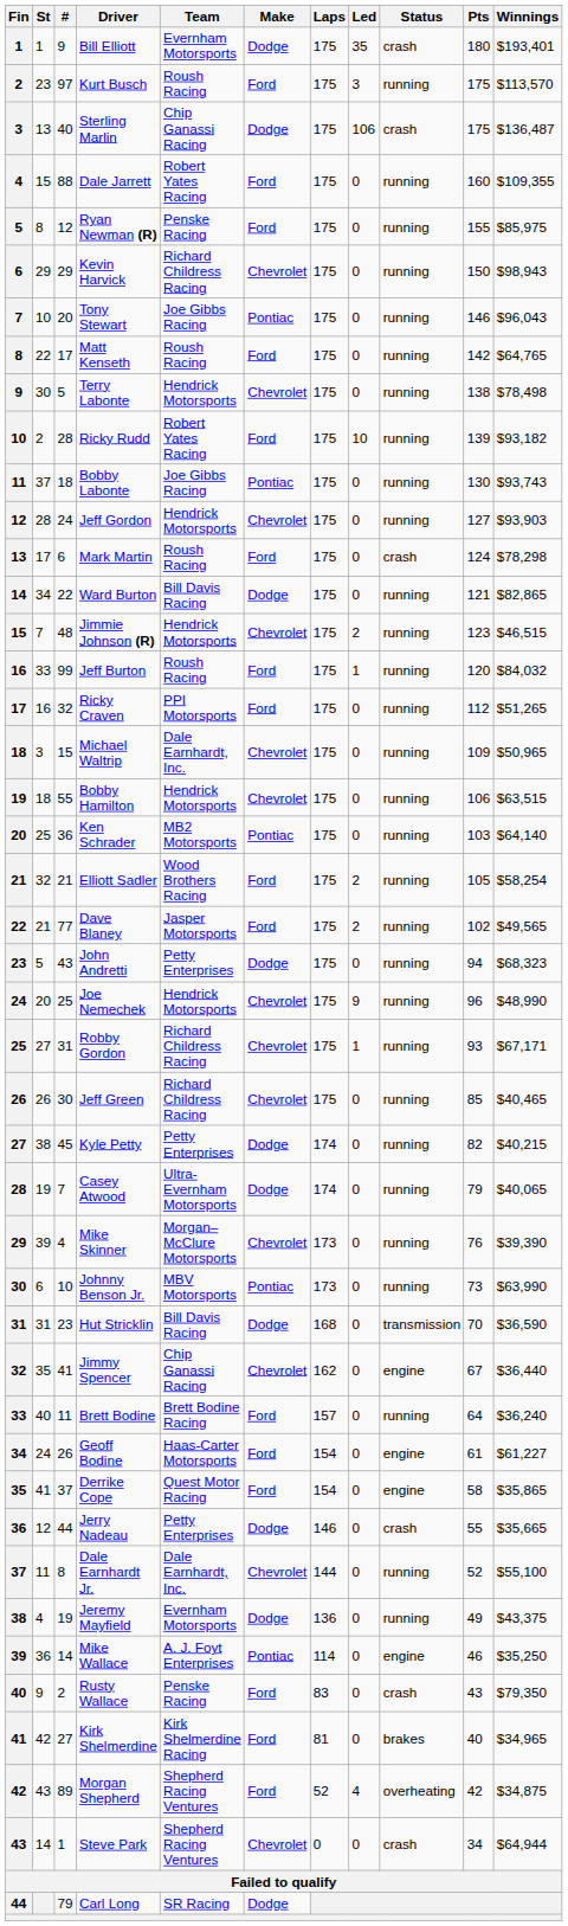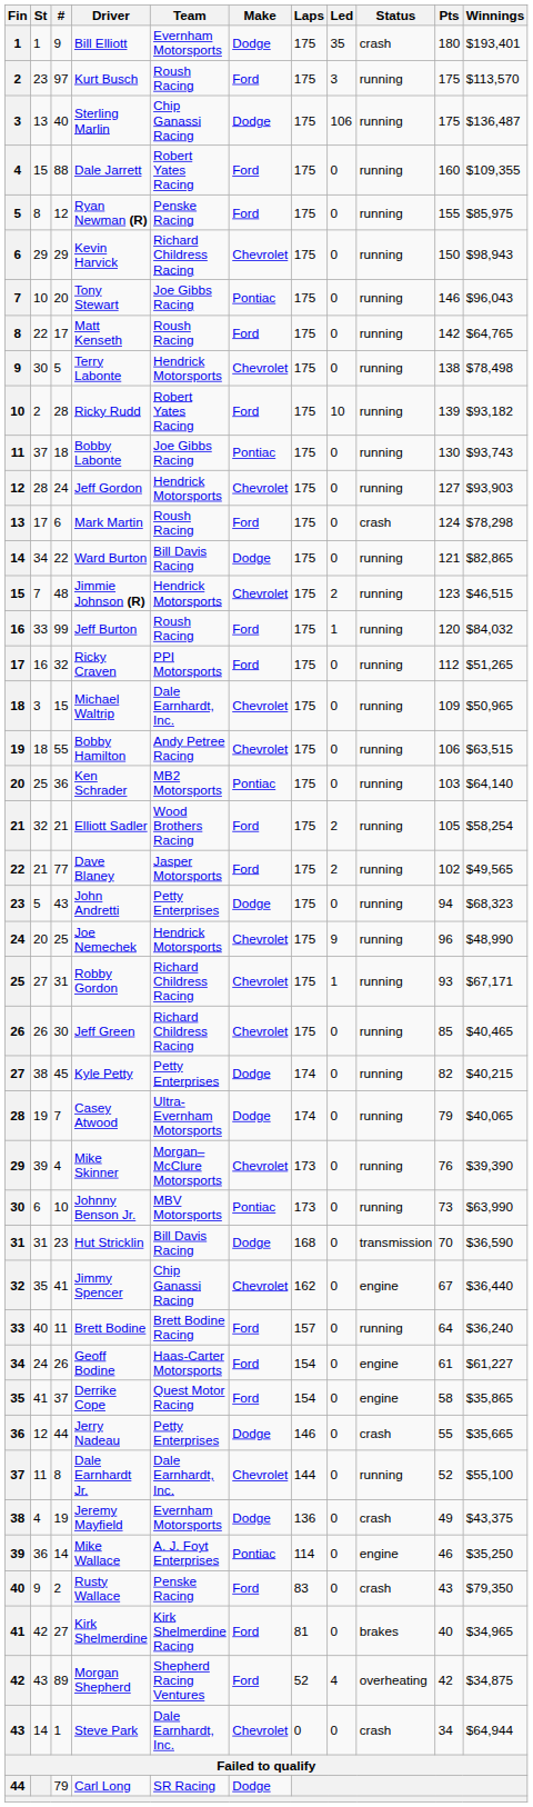Sterling Marlin | Status: crash -> running
Bobby Hamilton | Team: Hendrick Motorsports -> Andy Petree Racing
Jeremy Mayfield | Status: running -> crash
Steve Park | Team: Shepherd Racing Ventures -> Dale Earnhardt, Inc.
